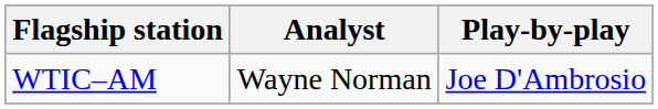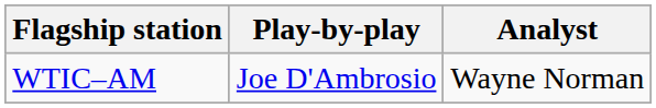columns swapped: Play-by-play <-> Analyst
